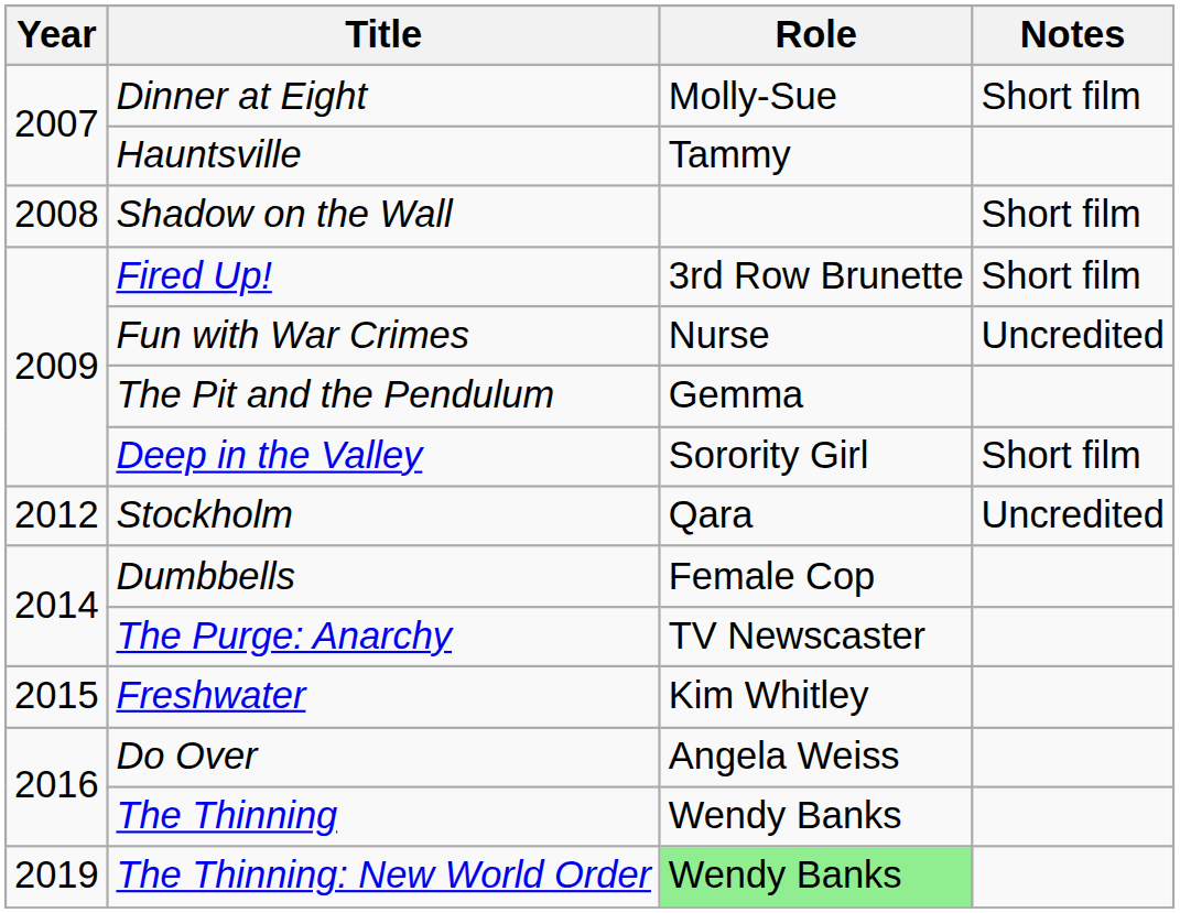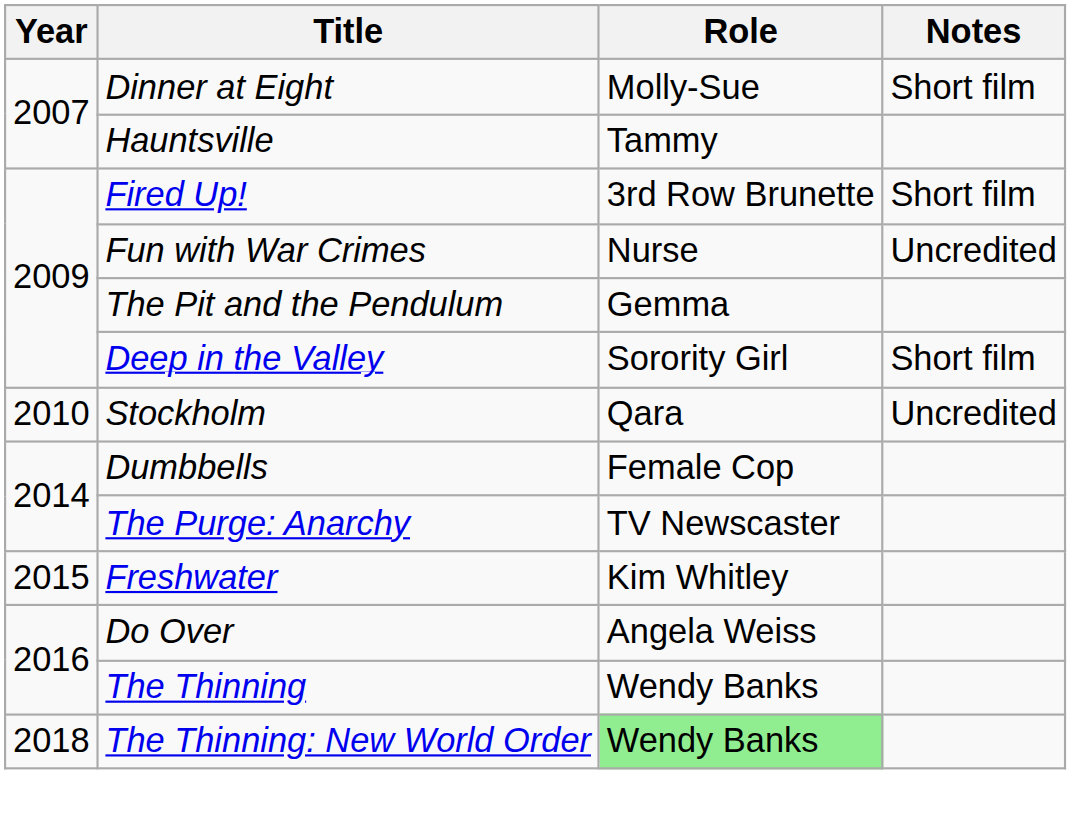- row: 2008 | Shadow on the Wall | Short film
Stockholm | Year: 2012 -> 2010
The Thinning: New World Order | Year: 2019 -> 2018
